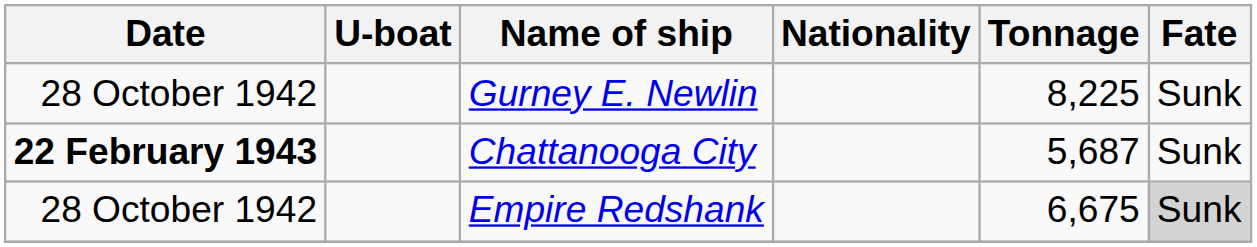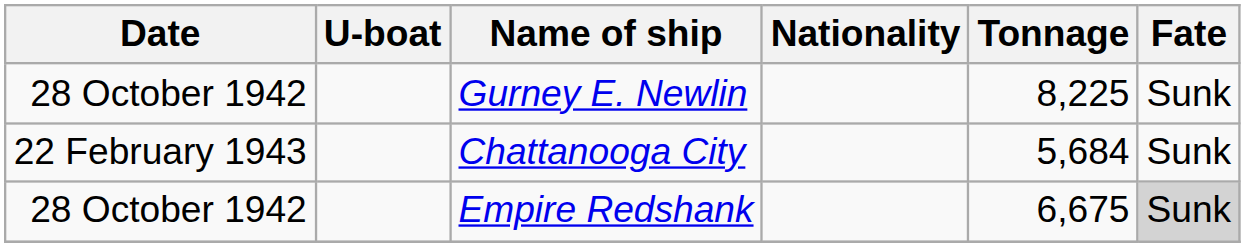Chattanooga City | Date: bold -> normal
Chattanooga City | Tonnage: 5,687 -> 5,684
